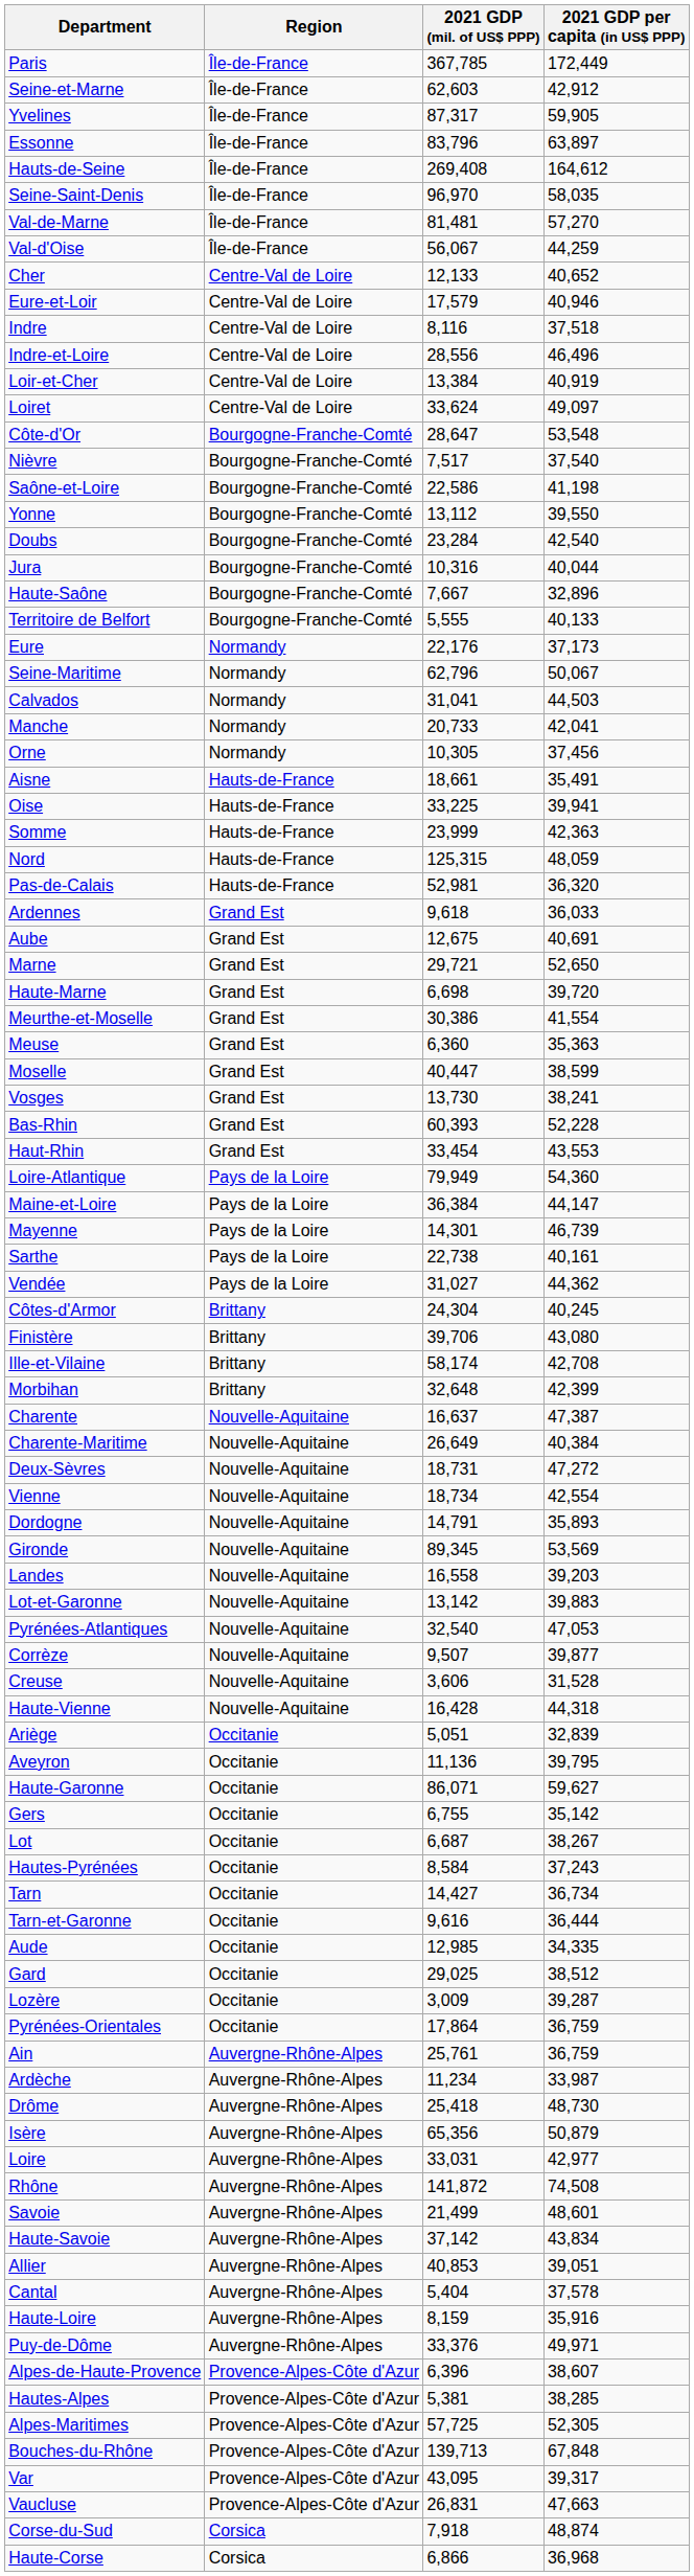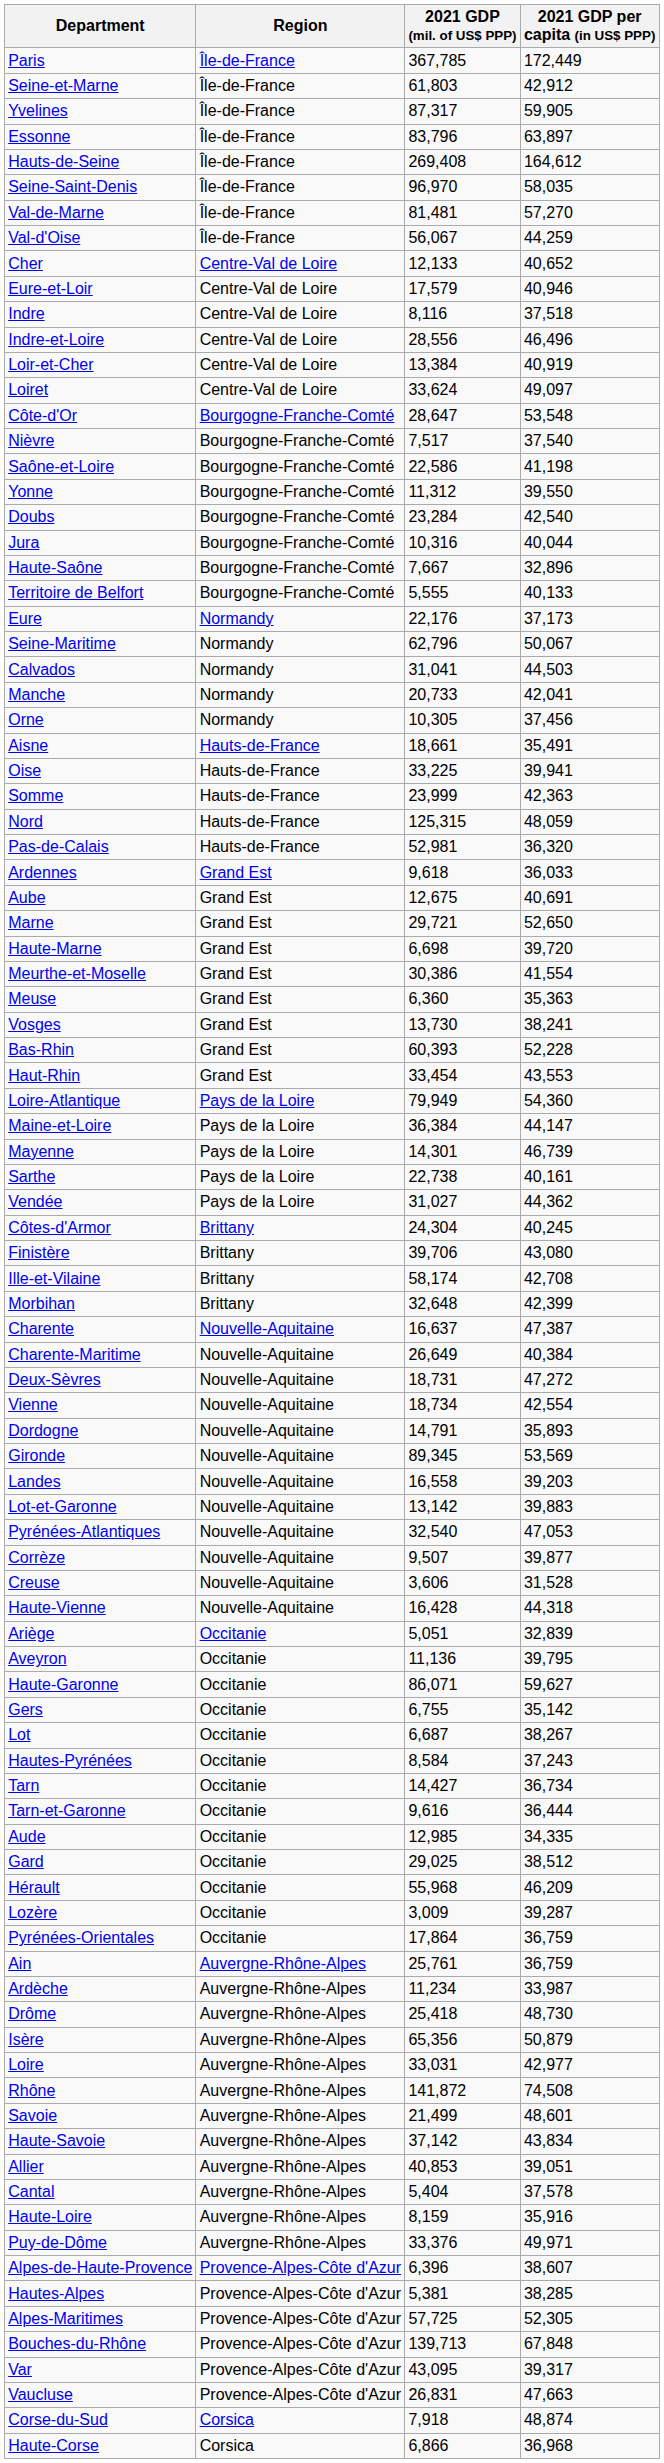Seine-et-Marne | 2021 GDP (mil. of US$ PPP): 62,603 -> 61,803
Yonne | 2021 GDP (mil. of US$ PPP): 13,112 -> 11,312
- row: Moselle | Grand Est | 40,447 | 38,599
+ row: Hérault | Occitanie | 55,968 | 46,209
